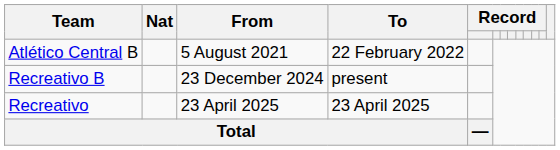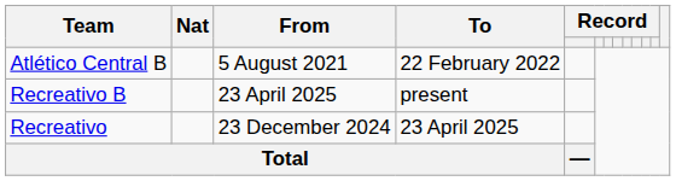Recreativo B | From: 23 December 2024 -> 23 April 2025
Recreativo | From: 23 April 2025 -> 23 December 2024
